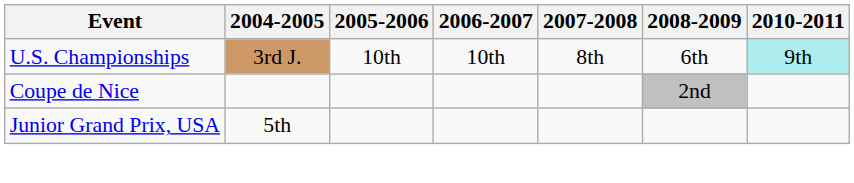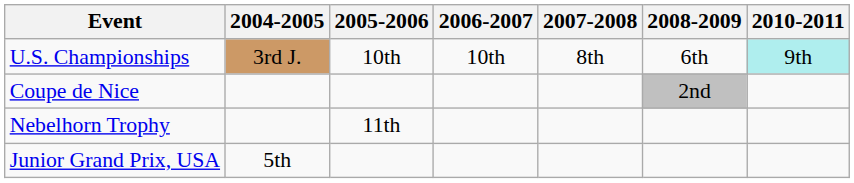+ row: Nebelhorn Trophy | 11th
